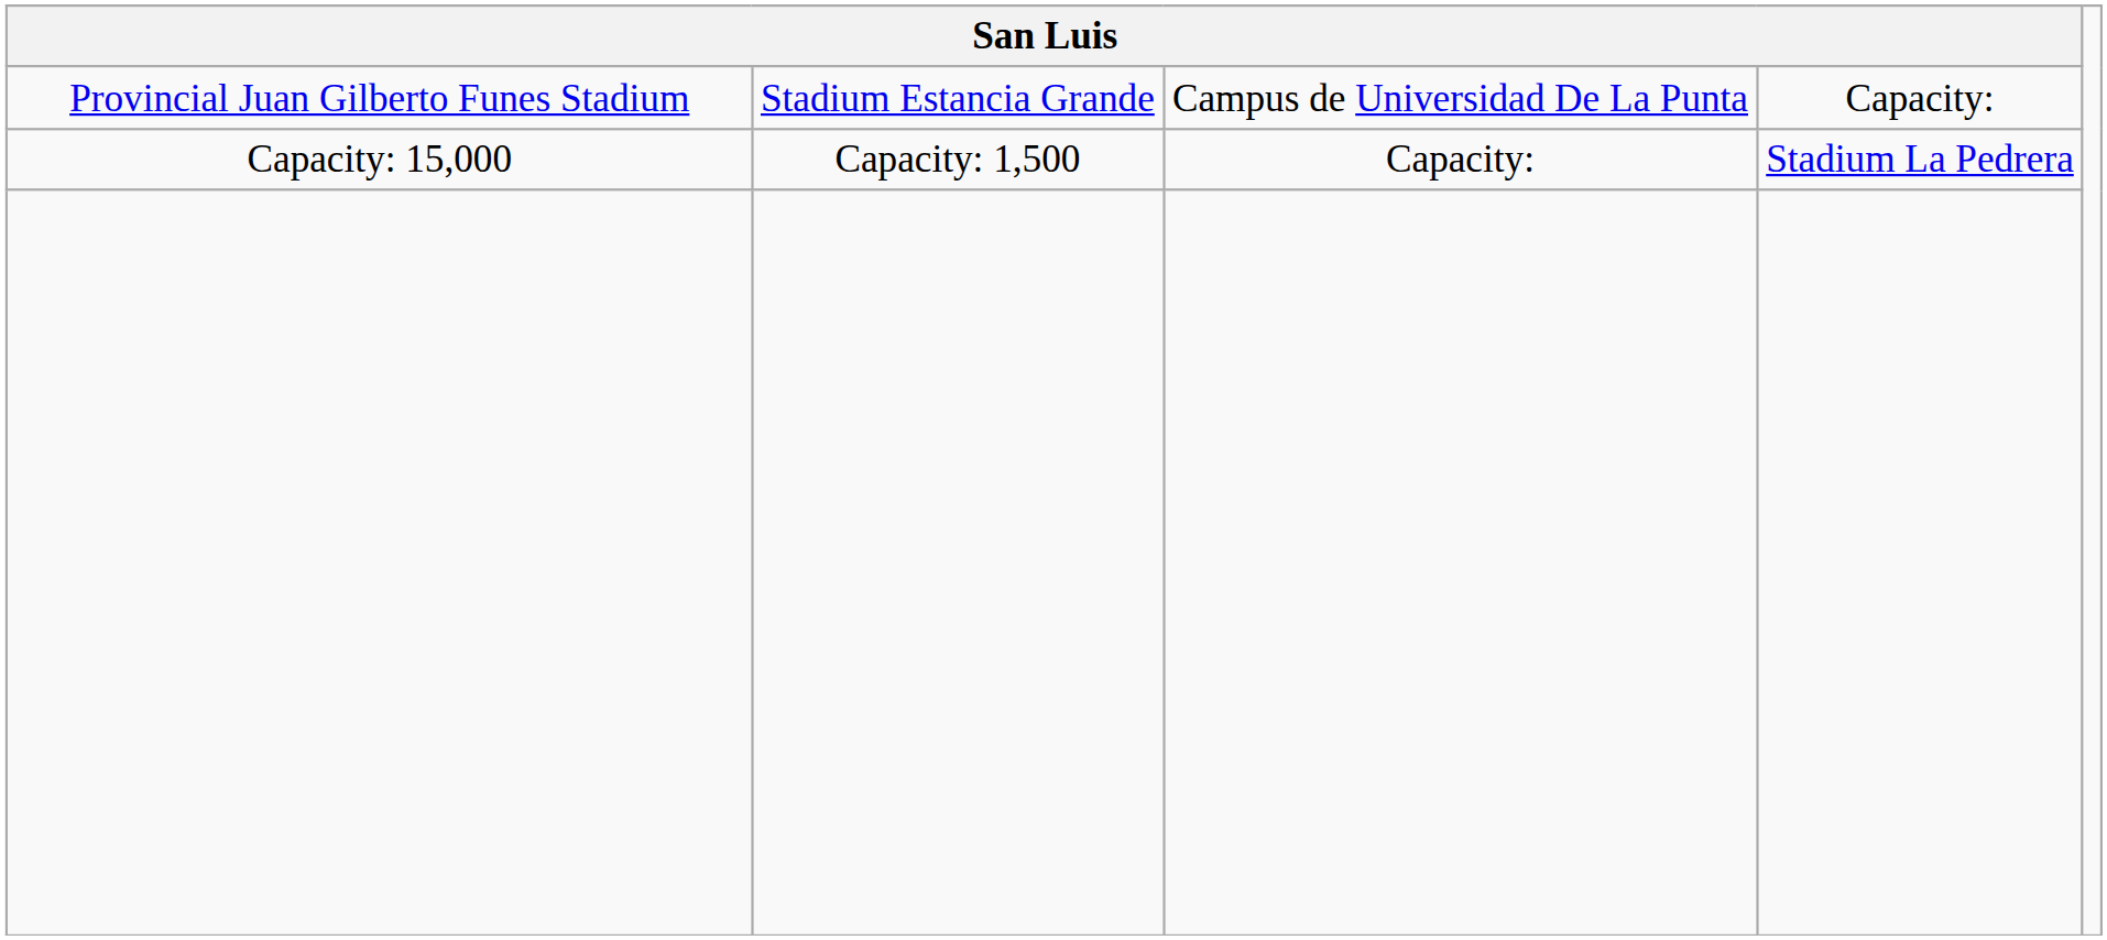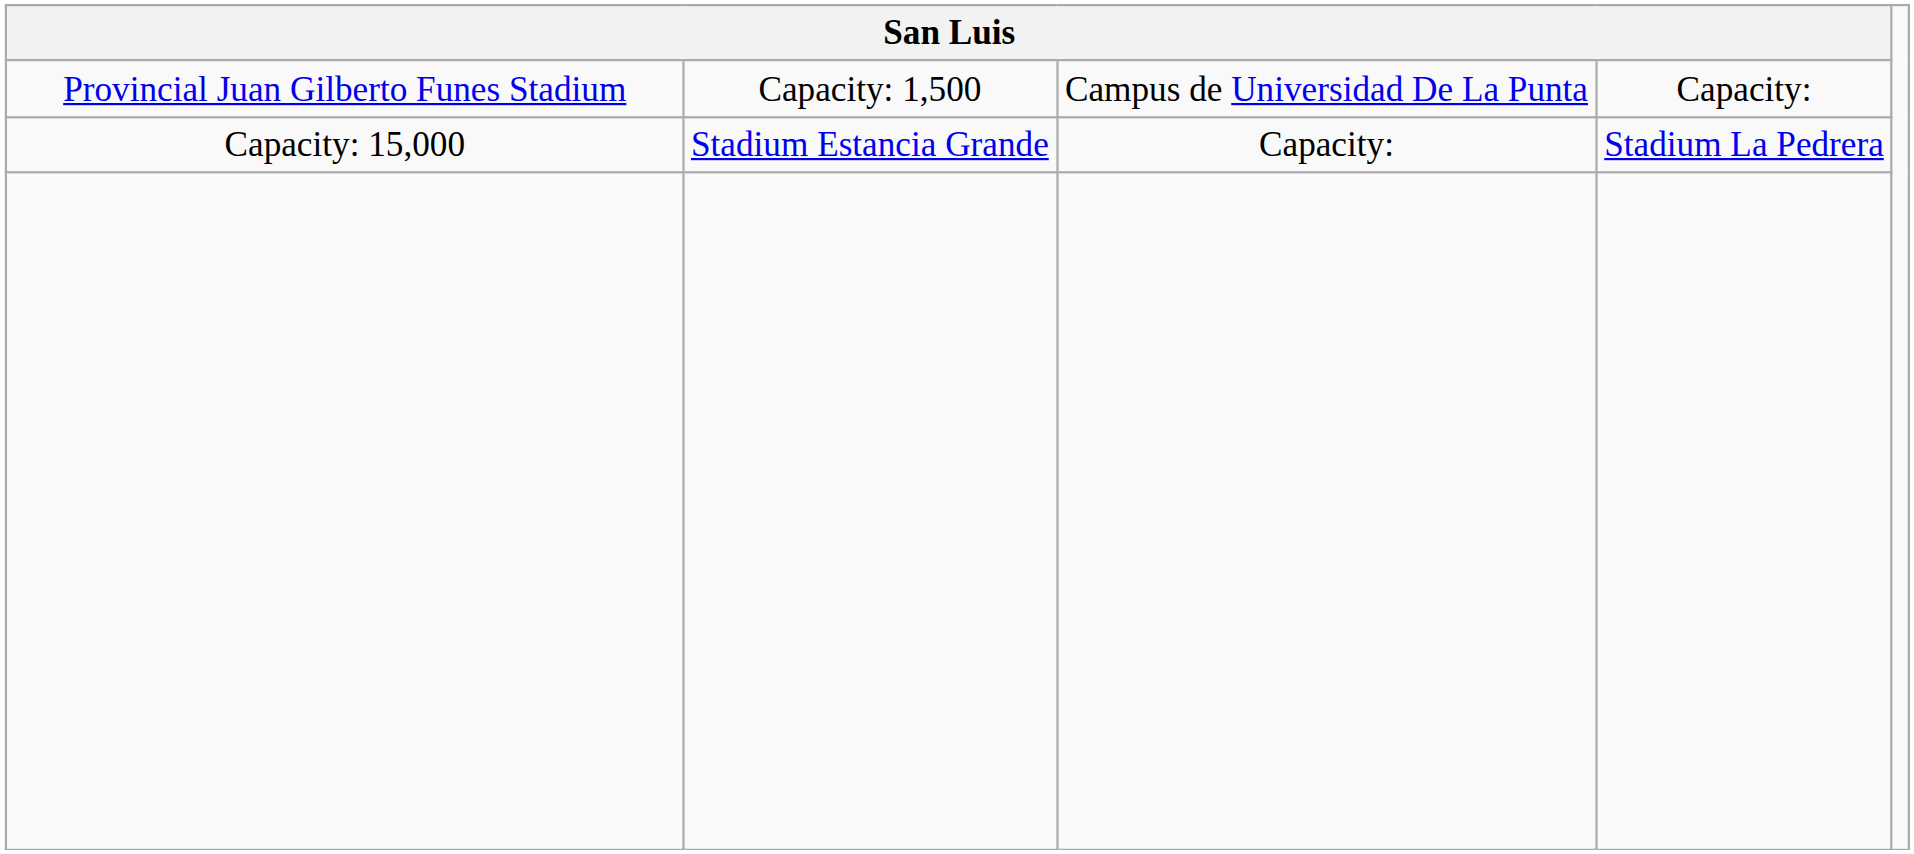Provincial Juan Gilberto Funes Stadium | column 2: Stadium Estancia Grande -> Capacity: 1,500
Capacity: 15,000 | column 2: Capacity: 1,500 -> Stadium Estancia Grande
